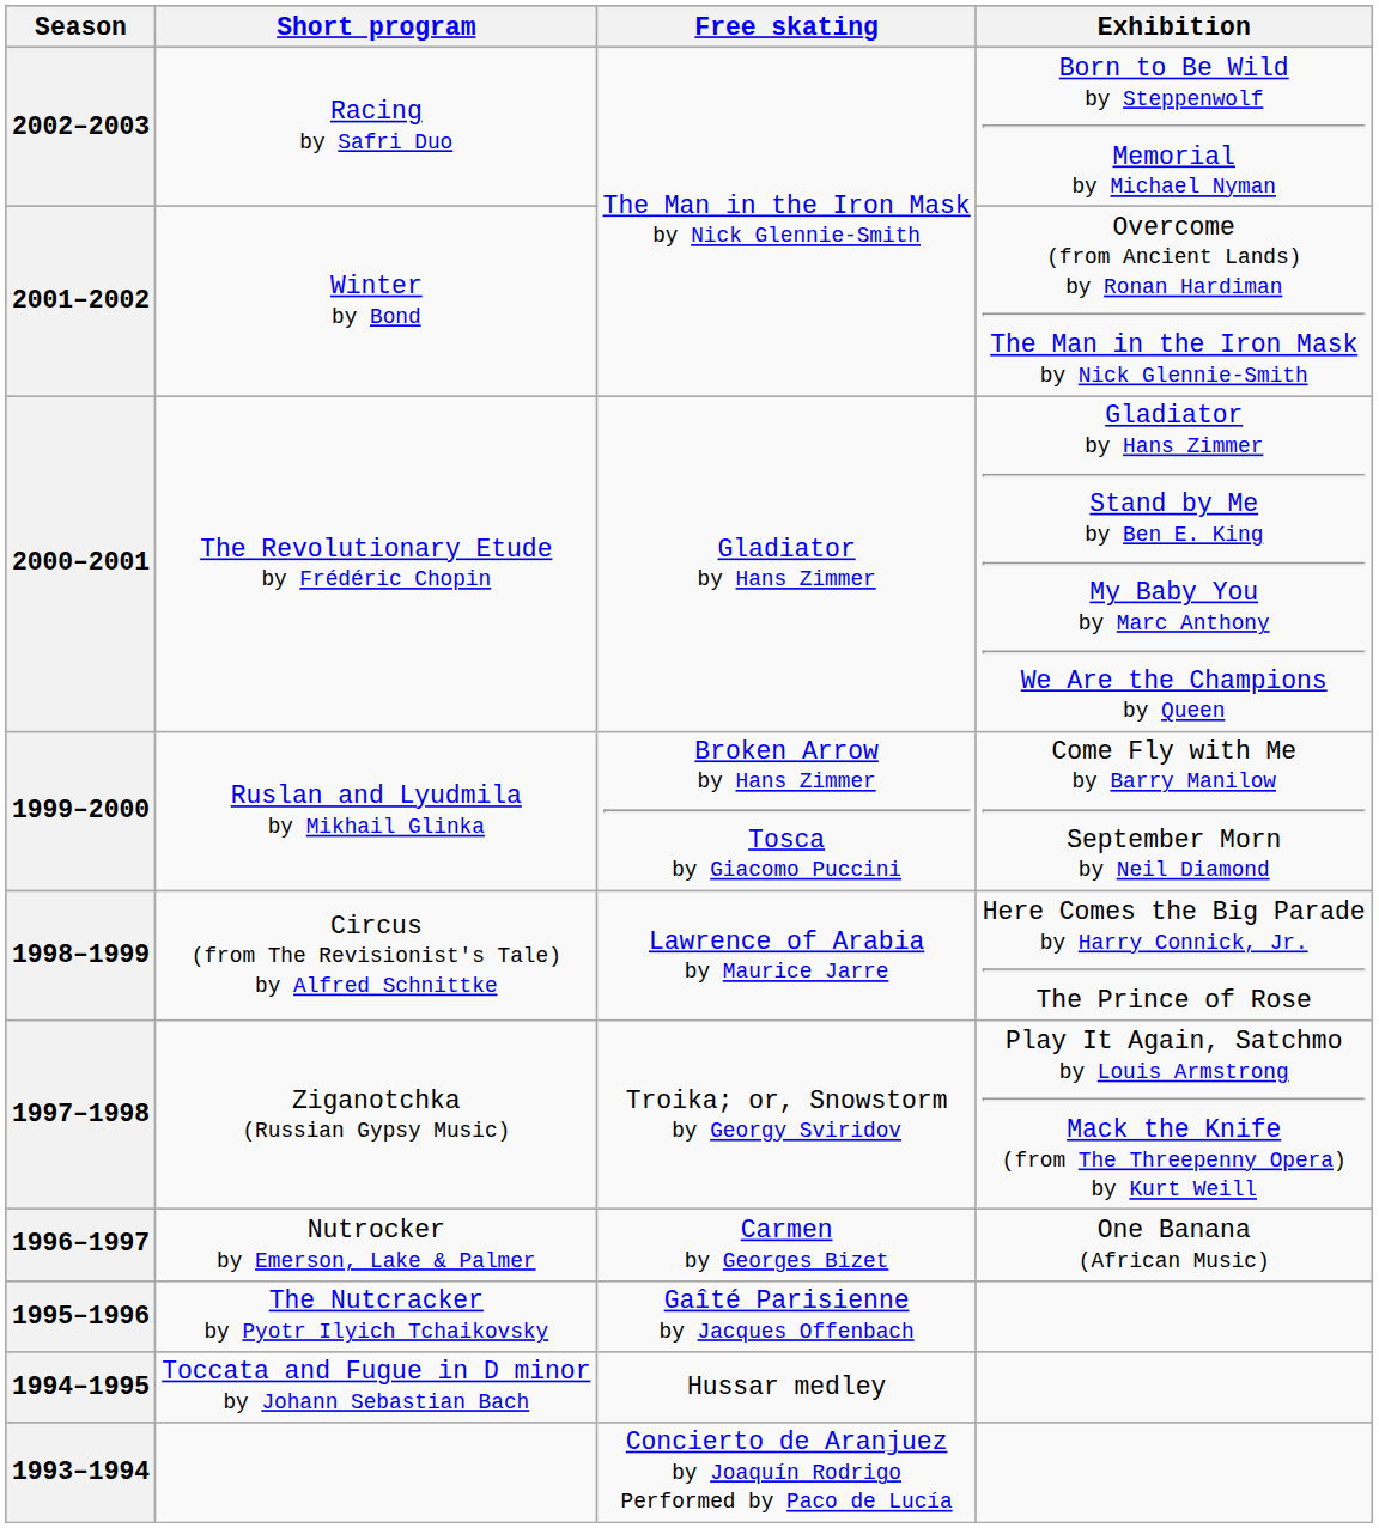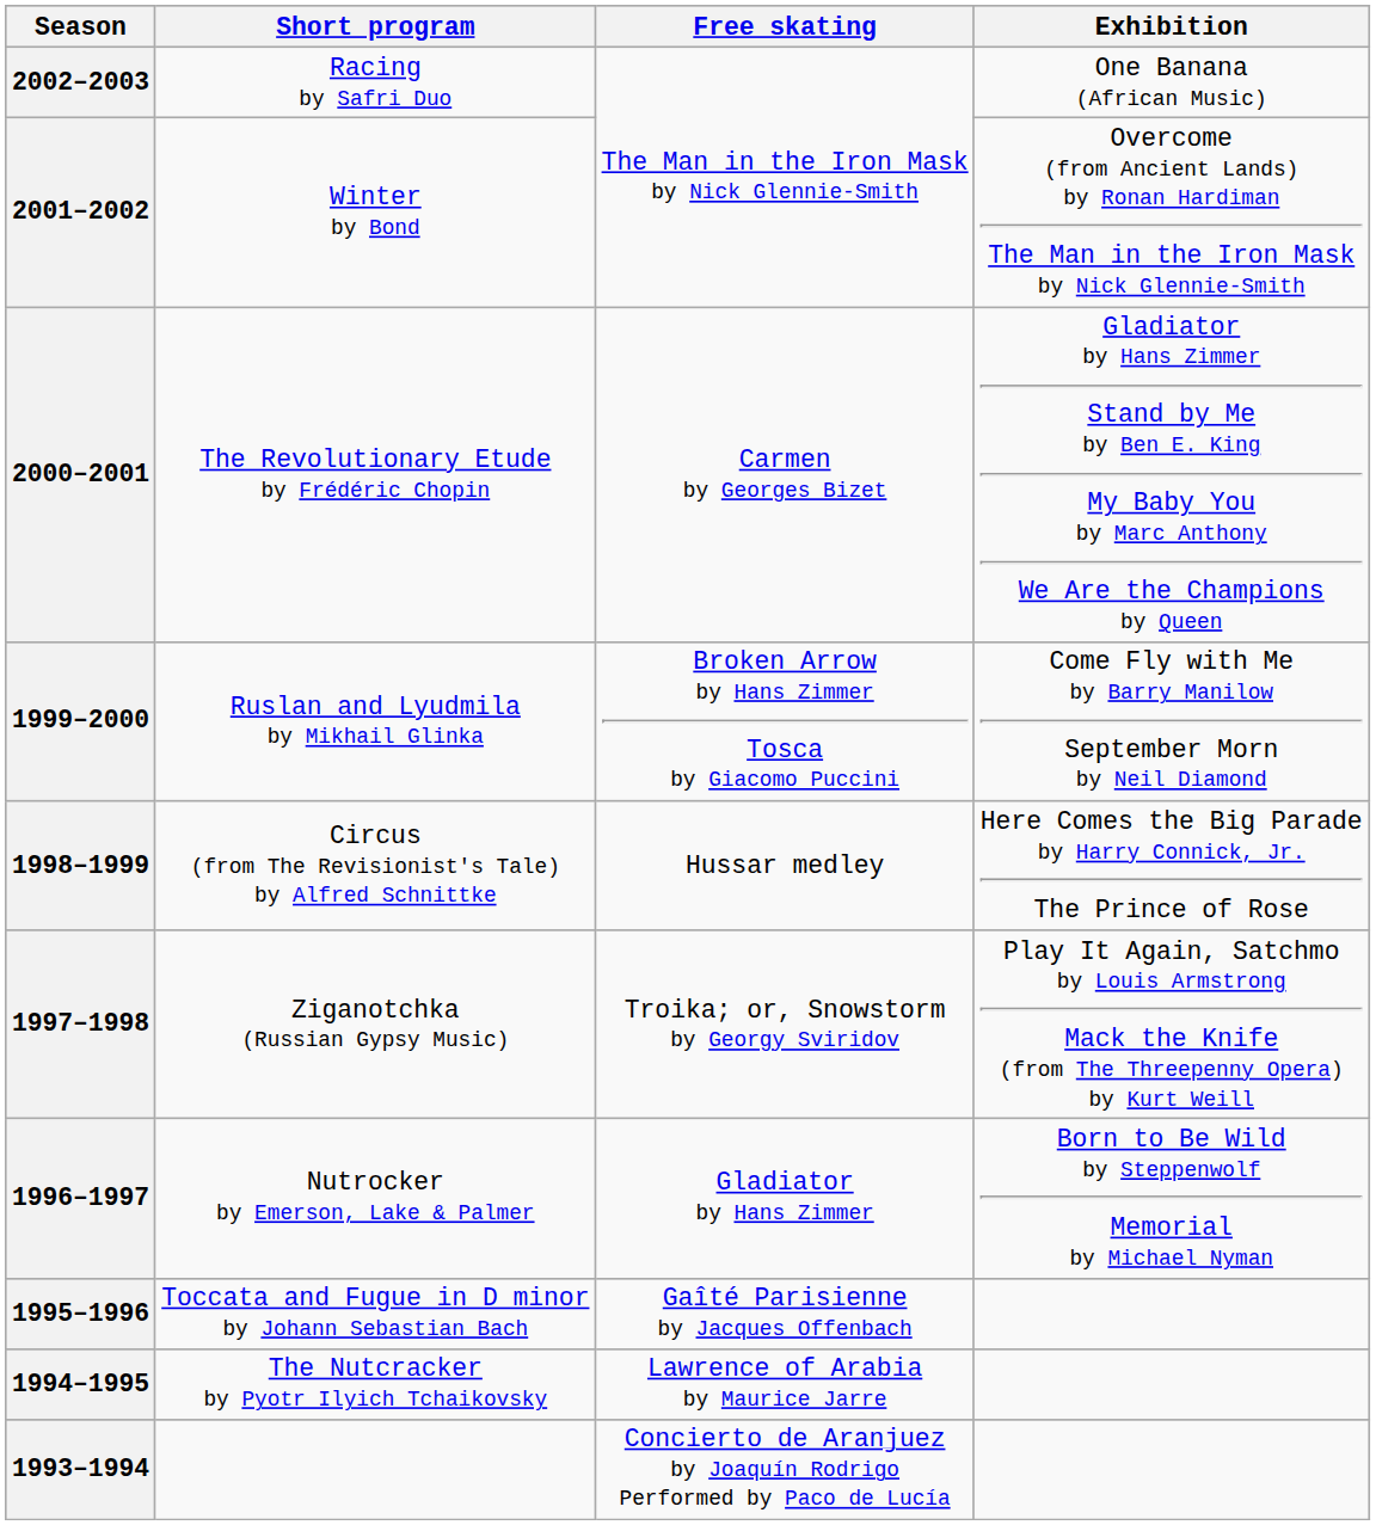2002–2003 | Exhibition: Born to Be Wild by Steppenwolf Memorial by Michael Nyman -> One Banana (African Music)
2000–2001 | Free skating: Gladiator by Hans Zimmer -> Carmen by Georges Bizet
1998–1999 | Free skating: Lawrence of Arabia by Maurice Jarre -> Hussar medley
1996–1997 | Free skating: Carmen by Georges Bizet -> Gladiator by Hans Zimmer
1996–1997 | Exhibition: One Banana (African Music) -> Born to Be Wild by Steppenwolf Memorial by Michael Nyman
1995–1996 | Short program: The Nutcracker by Pyotr Ilyich Tchaikovsky -> Toccata and Fugue in D minor by Johann Sebastian Bach
1994–1995 | Short program: Toccata and Fugue in D minor by Johann Sebastian Bach -> The Nutcracker by Pyotr Ilyich Tchaikovsky
1994–1995 | Free skating: Hussar medley -> Lawrence of Arabia by Maurice Jarre
